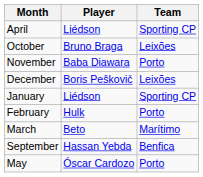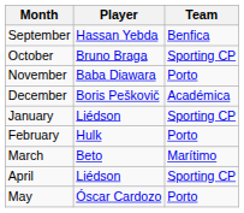rows swapped: September <-> April
October | Team: Leixões -> Sporting CP
December | Team: Leixões -> Académica
